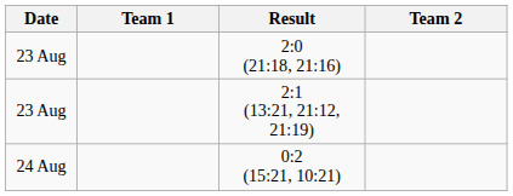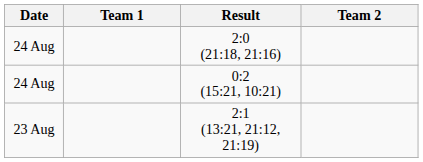2:0 (21:18, 21:16) | Date: 23 Aug -> 24 Aug
rows swapped: 2:1 (13:21, 21:12, 21:19) <-> 0:2 (15:21, 10:21)
